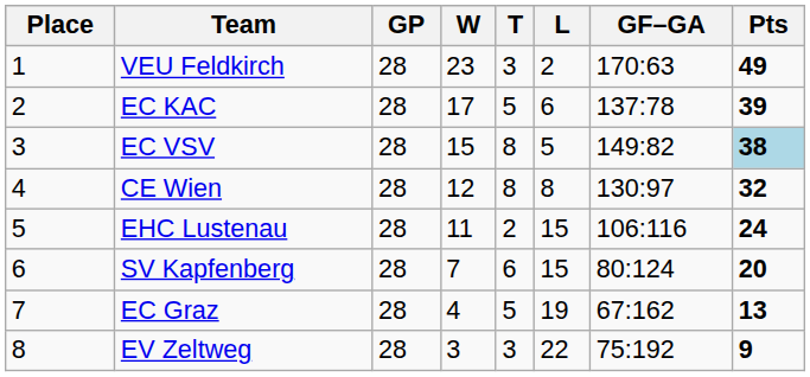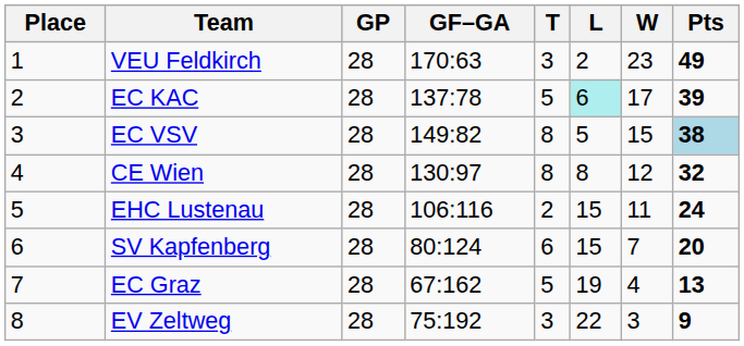columns swapped: W <-> GF–GA
EC KAC | L: no background -> paleturquoise background
